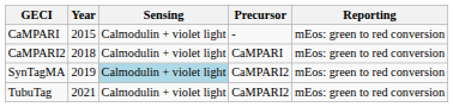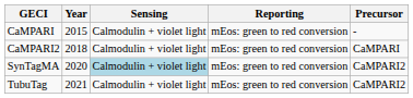columns swapped: Reporting <-> Precursor
SynTagMA | Year: 2019 -> 2020
